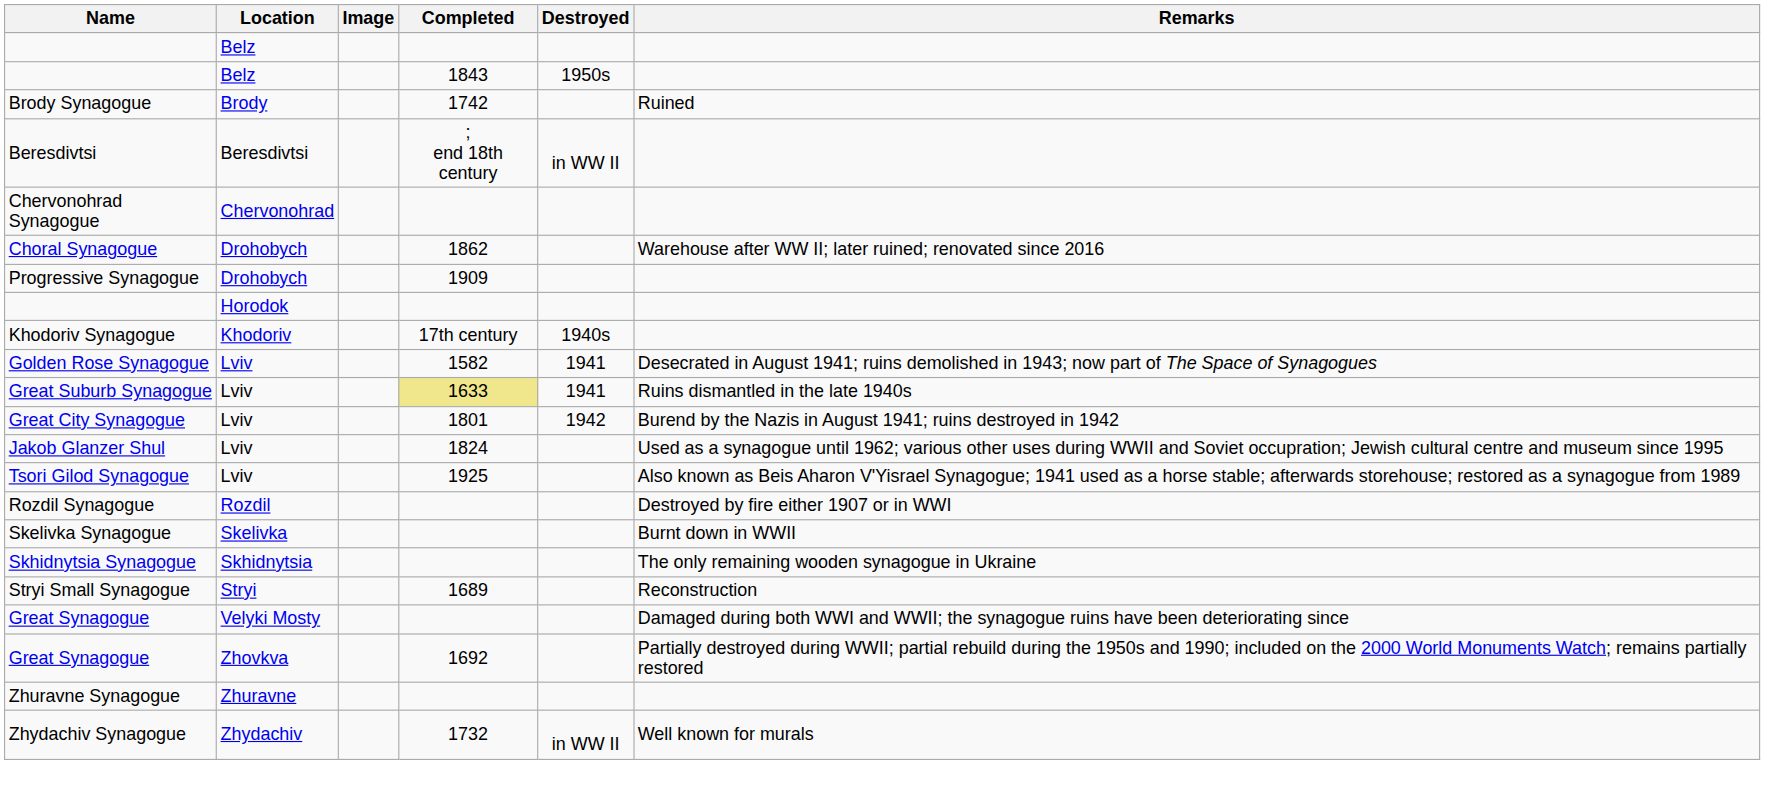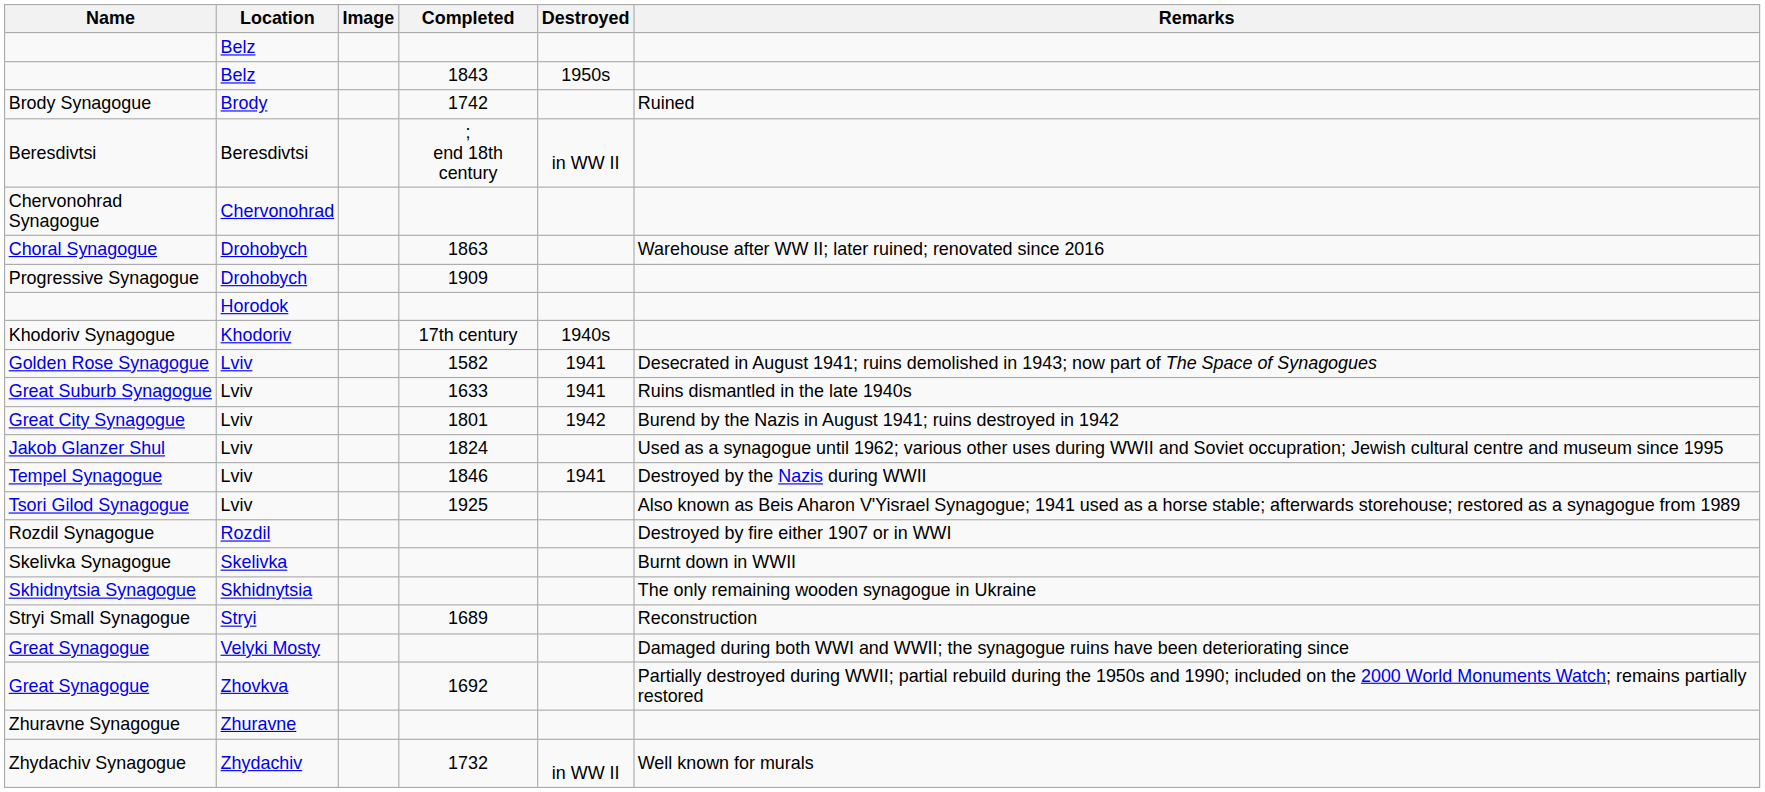Choral Synagogue | Completed: 1862 -> 1863
Great Suburb Synagogue | Completed: khaki background -> no background
+ row: Tempel Synagogue | Lviv | 1846 | 1941 | Destroyed by the Nazis during WWII
